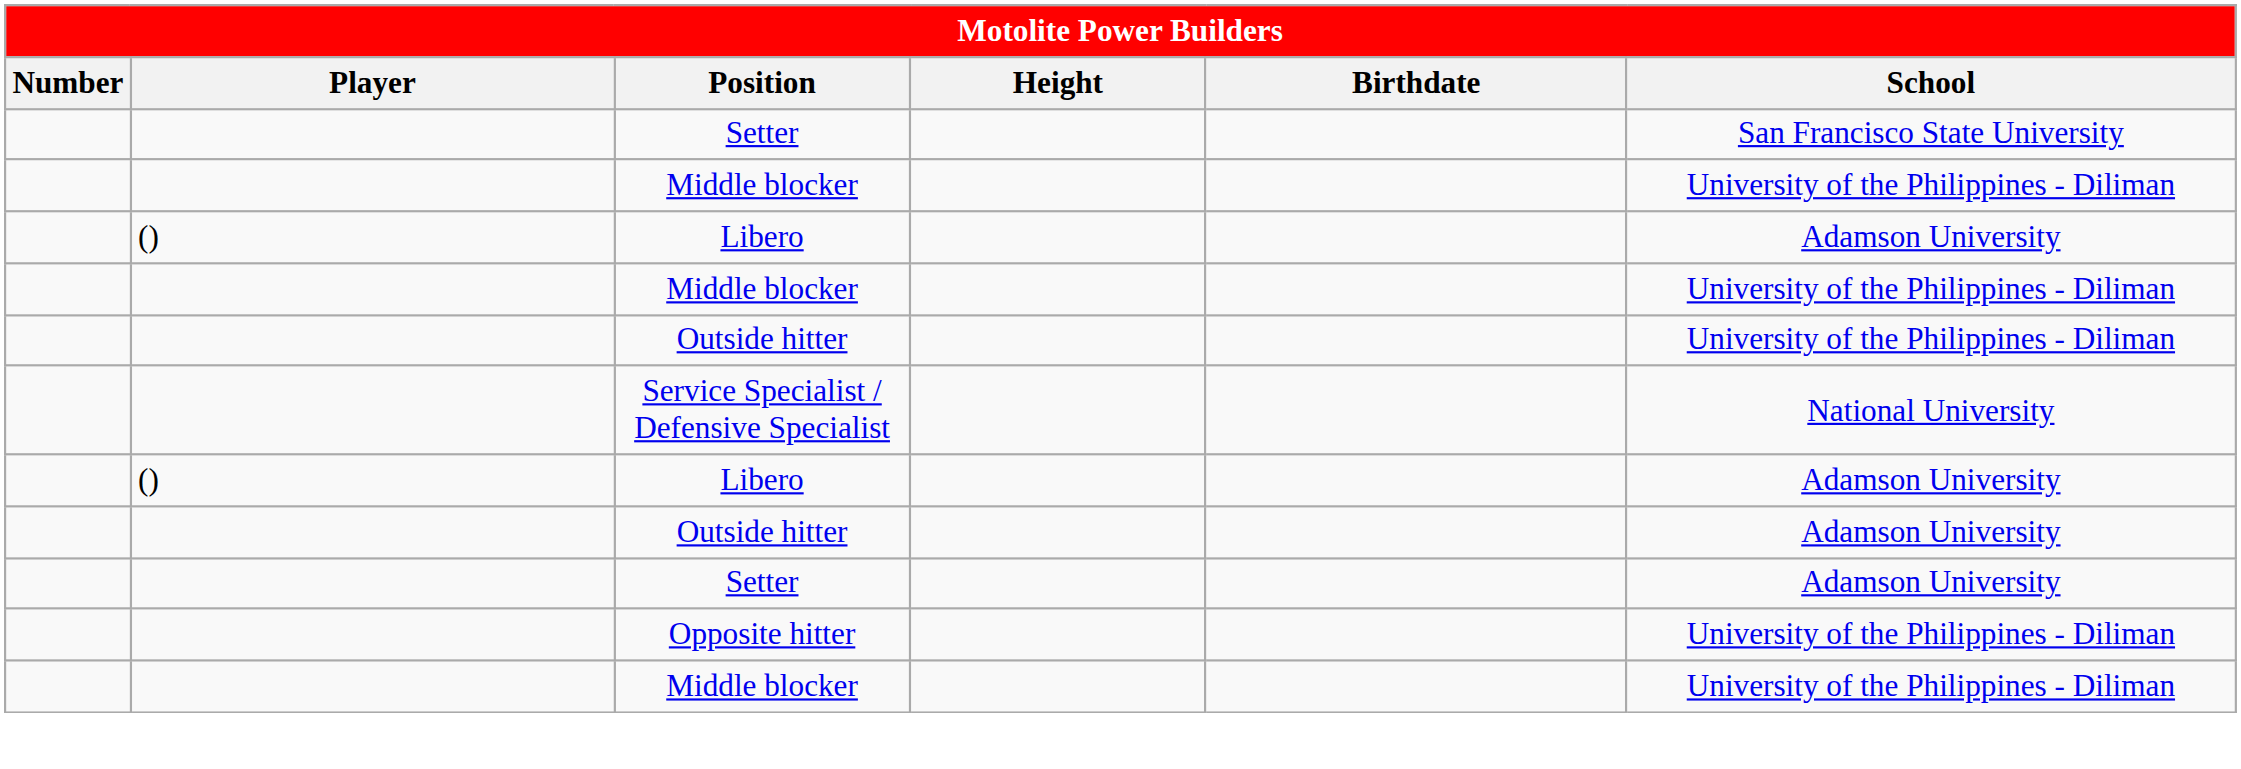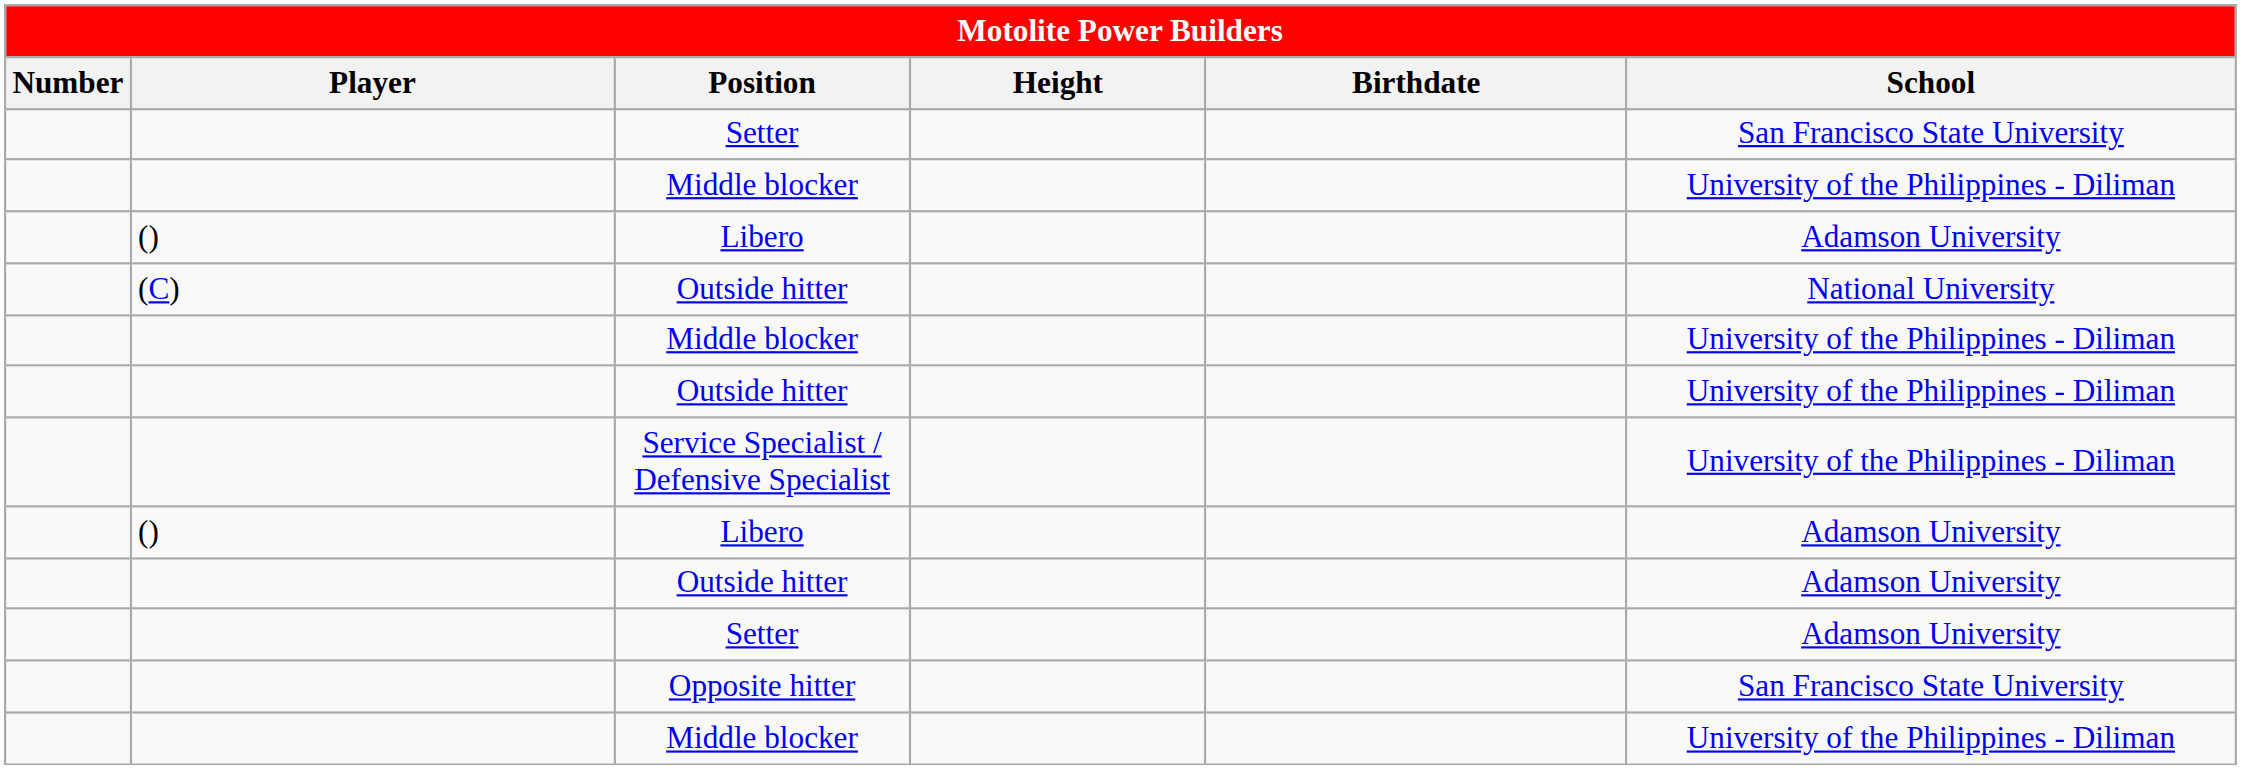+ row: (C) | Outside hitter | National University
Service Specialist / Defensive Specialist | School: National University -> University of the Philippines - Diliman
Opposite hitter | School: University of the Philippines - Diliman -> San Francisco State University
